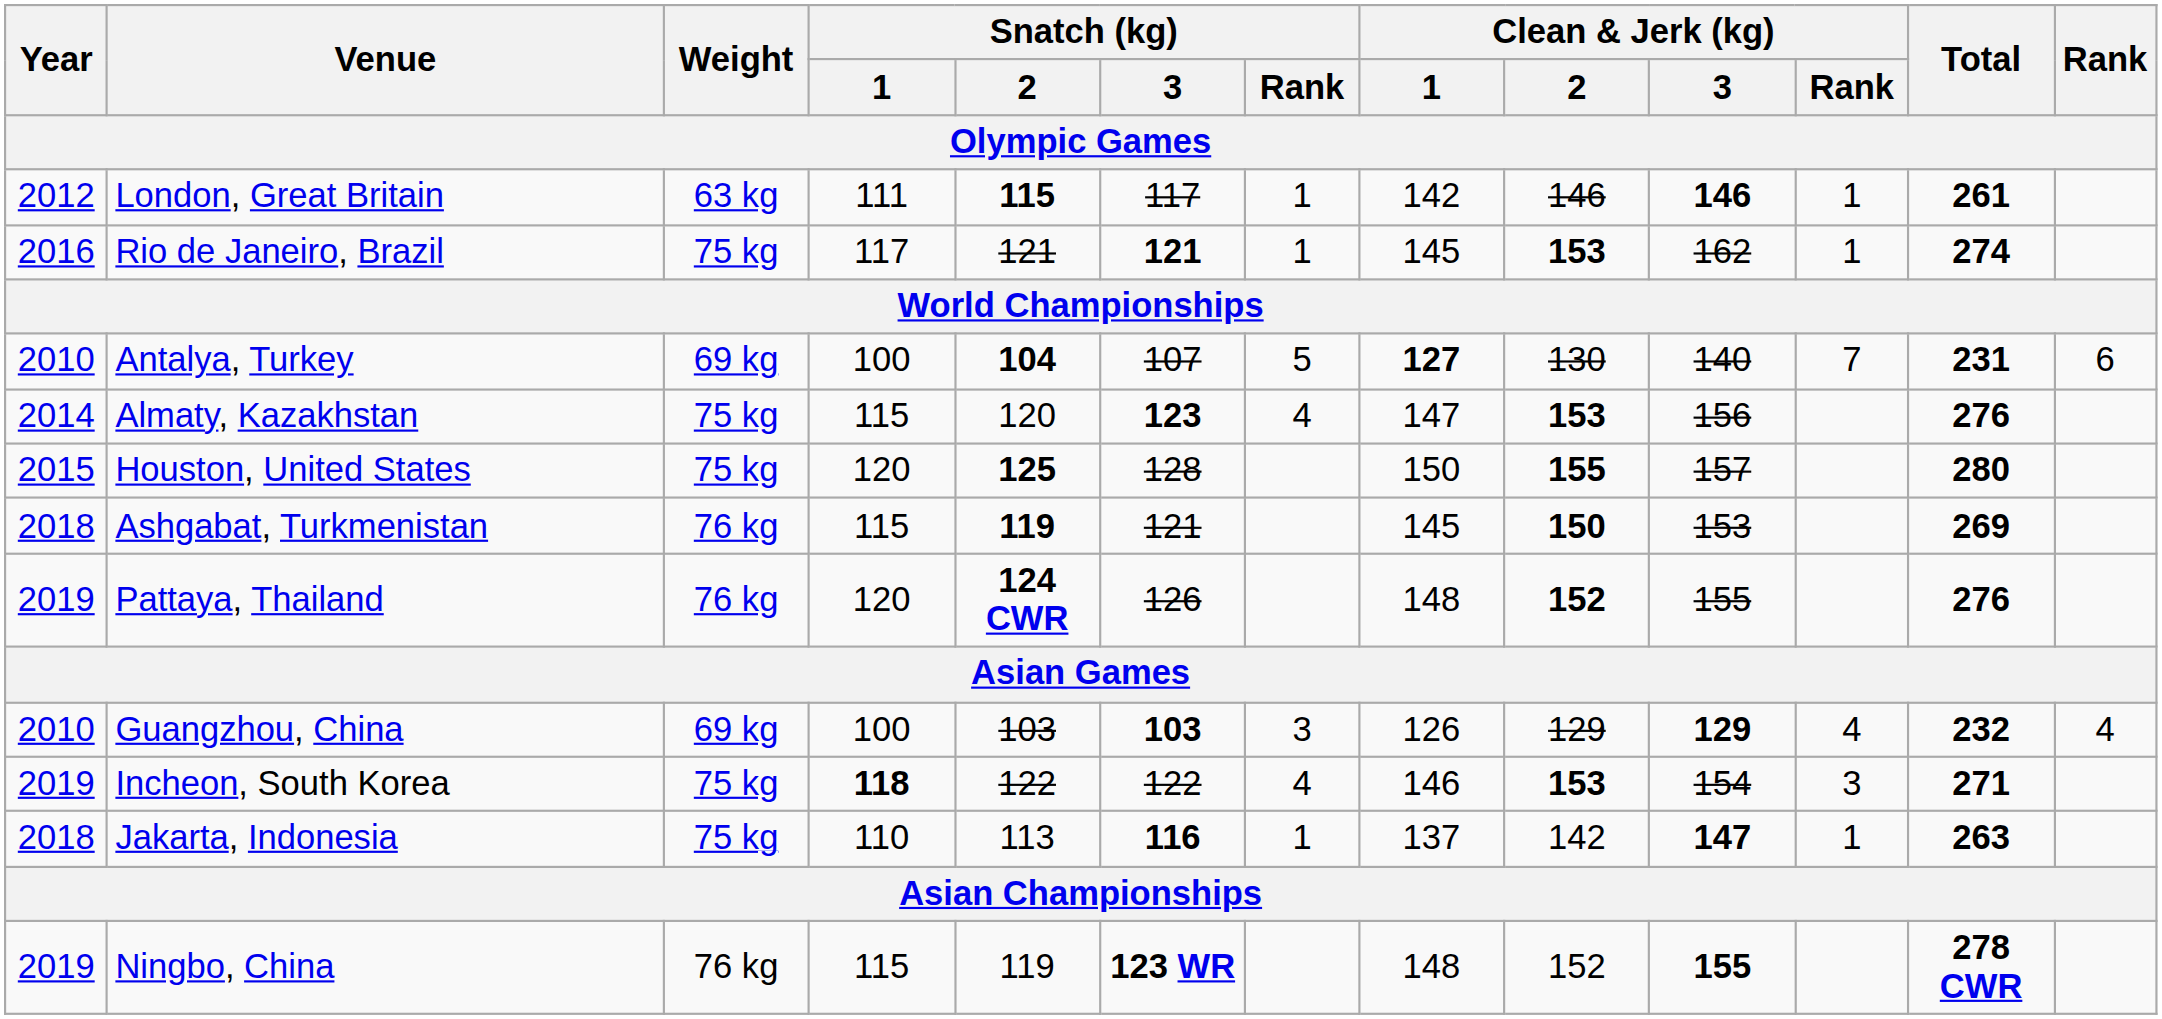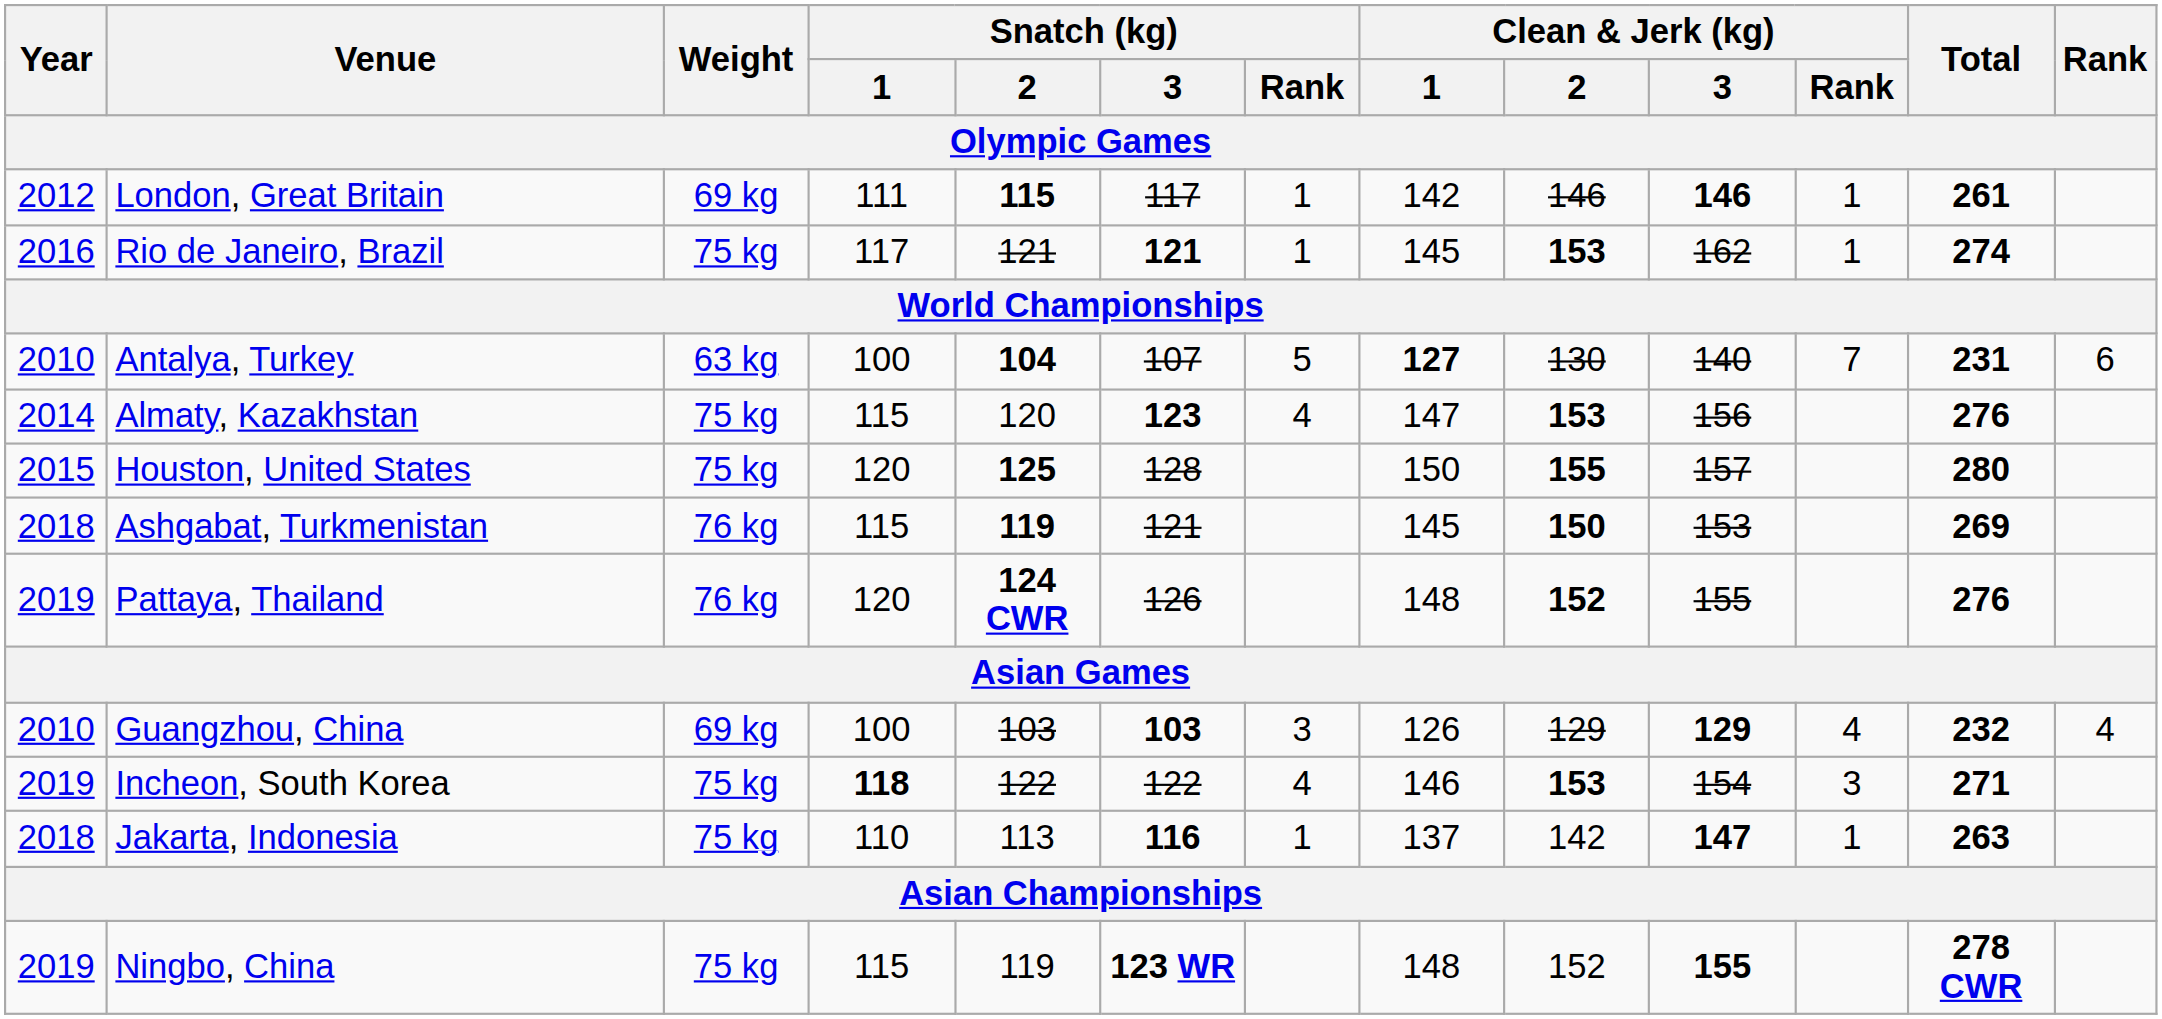London, Great Britain | Weight: 63 kg -> 69 kg
Antalya, Turkey | Weight: 69 kg -> 63 kg
Ningbo, China | Weight: 76 kg -> 75 kg
